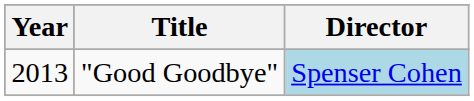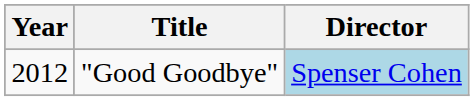"Good Goodbye" | Year: 2013 -> 2012
